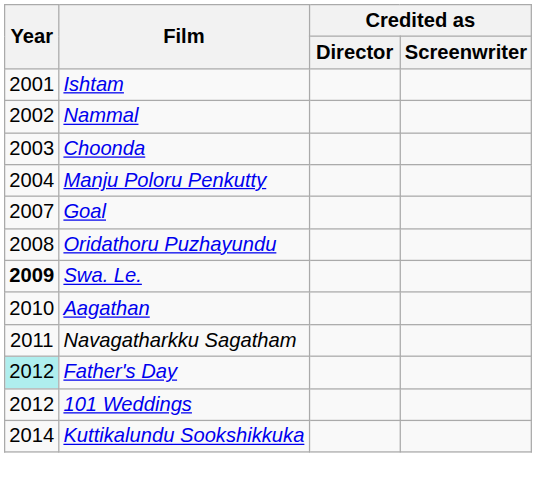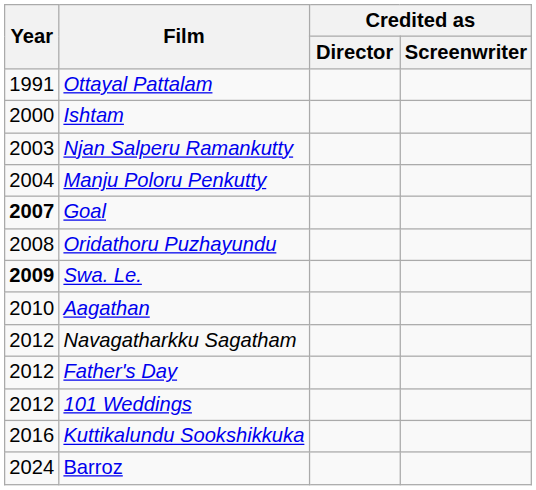+ row: 1991 | Ottayal Pattalam
Ishtam | Year: 2001 -> 2000
- row: 2002 | Nammal
- row: 2003 | Choonda
+ row: 2003 | Njan Salperu Ramankutty
Goal | Year: normal -> bold
Navagatharkku Sagatham | Year: 2011 -> 2012
Father's Day | Year: paleturquoise background -> no background
Kuttikalundu Sookshikkuka | Year: 2014 -> 2016
+ row: 2024 | Barroz
